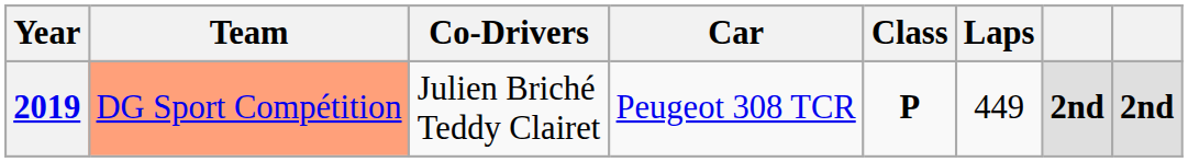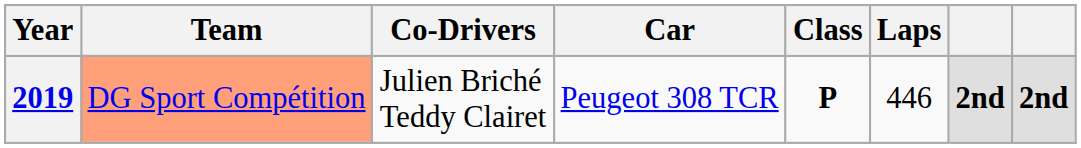2019 | Laps: 449 -> 446
